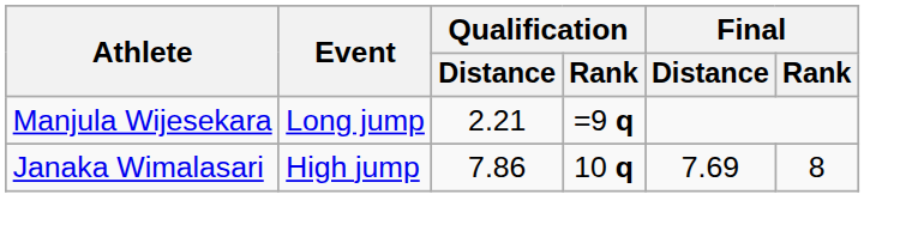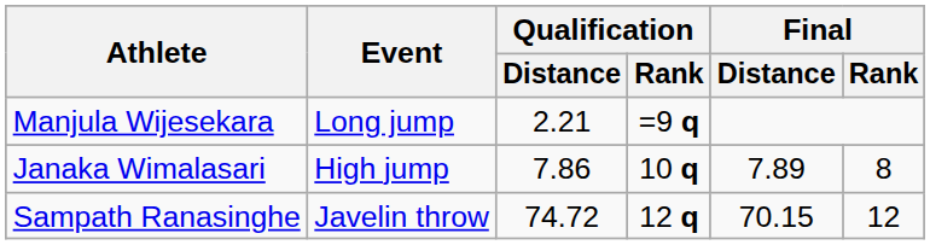Janaka Wimalasari | Final / Distance: 7.69 -> 7.89
+ row: Sampath Ranasinghe | Javelin throw | 74.72 | 12 q | 70.15 | 12
